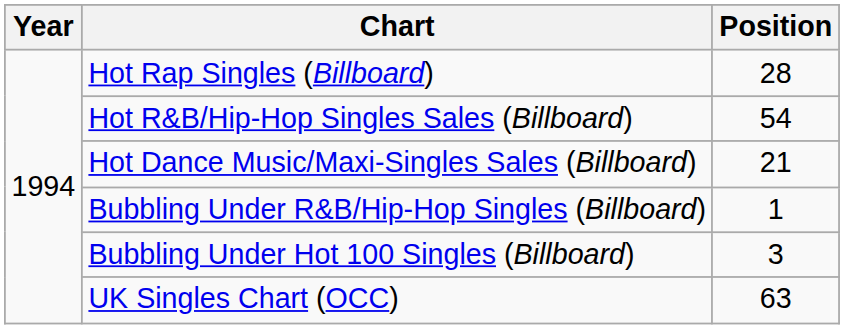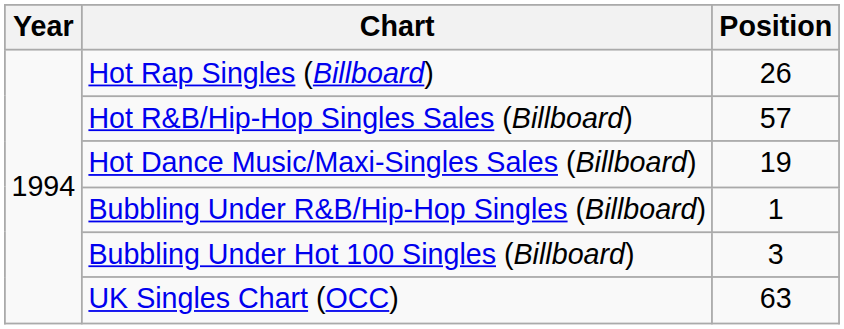Hot Rap Singles (Billboard) | Position: 28 -> 26
Hot R&B/Hip-Hop Singles Sales (Billboard) | Position: 54 -> 57
Hot Dance Music/Maxi-Singles Sales (Billboard) | Position: 21 -> 19
